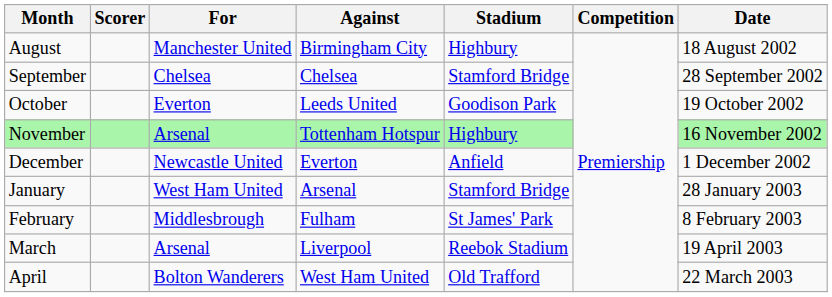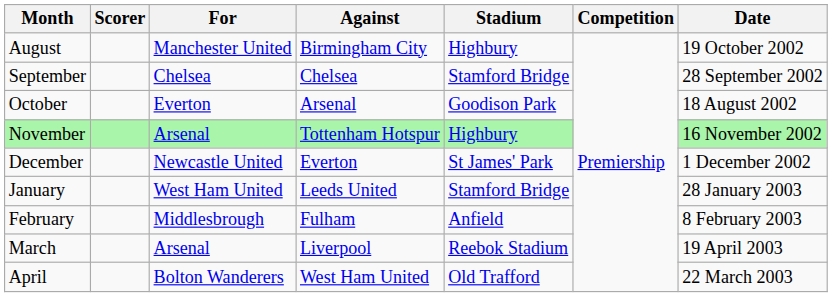August | Date: 18 August 2002 -> 19 October 2002
October | Against: Leeds United -> Arsenal
October | Date: 19 October 2002 -> 18 August 2002
December | Stadium: Anfield -> St James' Park
January | Against: Arsenal -> Leeds United
February | Stadium: St James' Park -> Anfield
